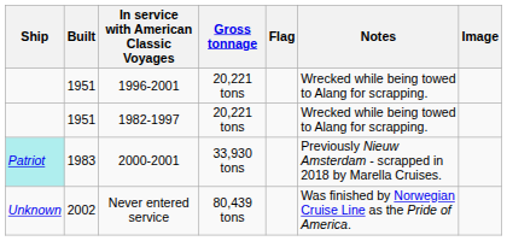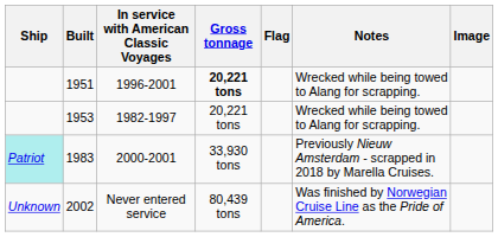1996-2001 | Gross tonnage: normal -> bold
1982-1997 | Built: 1951 -> 1953
